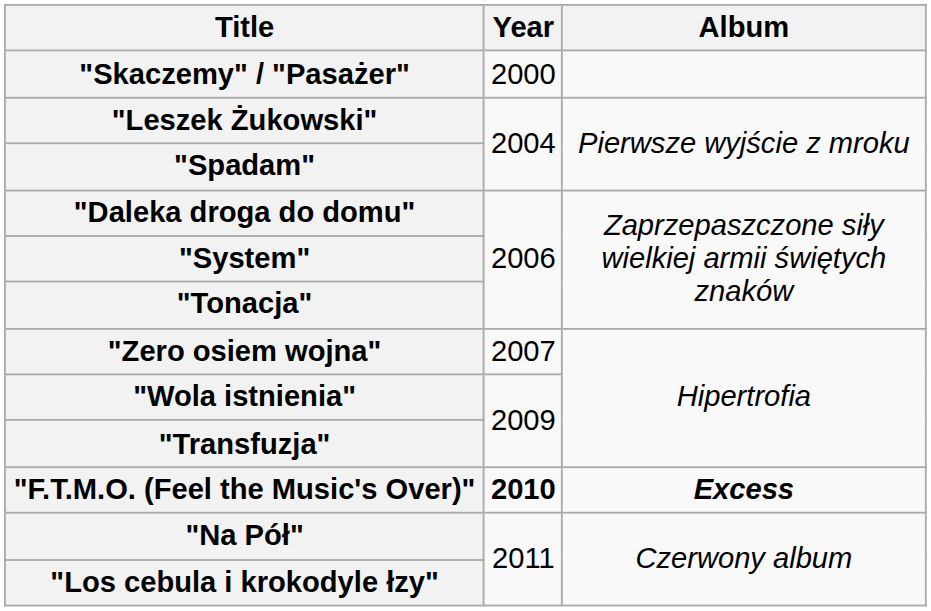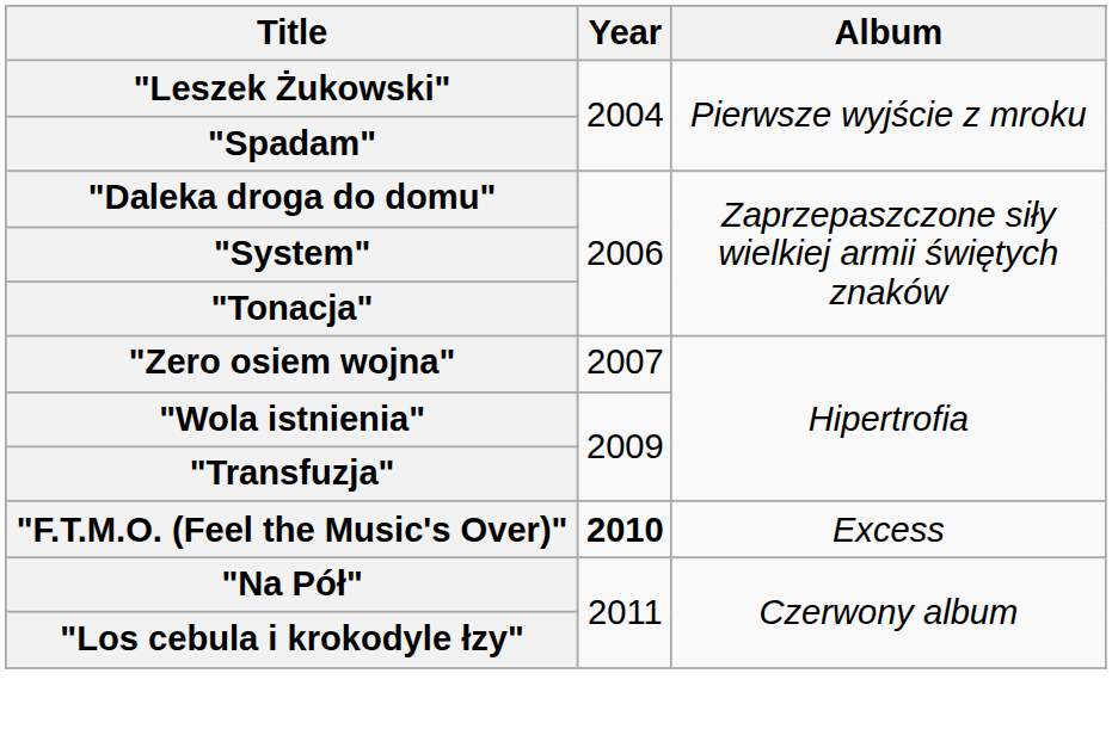- row: "Skaczemy" / "Pasażer" | 2000
"F.T.M.O. (Feel the Music's Over)" | Album: bold -> normal
